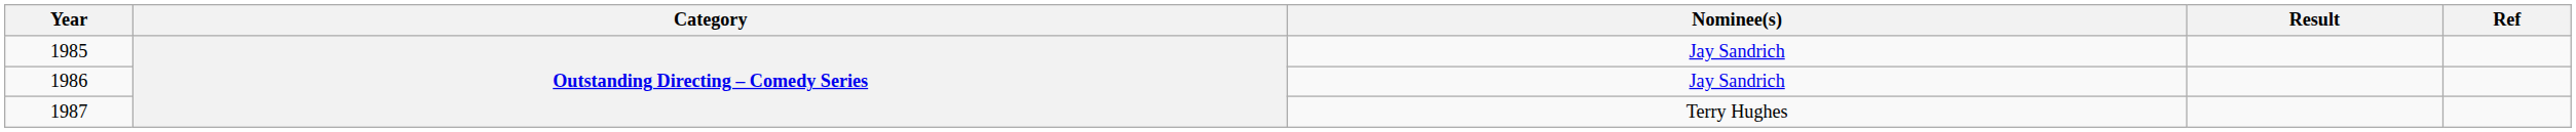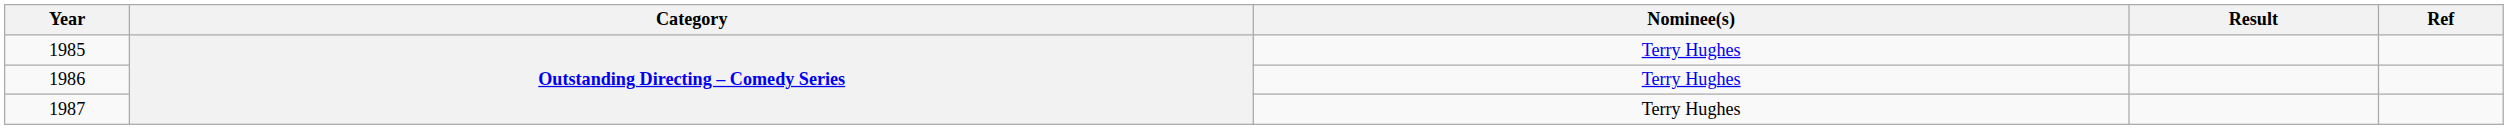1985 | Nominee(s): Jay Sandrich -> Terry Hughes
1986 | Nominee(s): Jay Sandrich -> Terry Hughes
